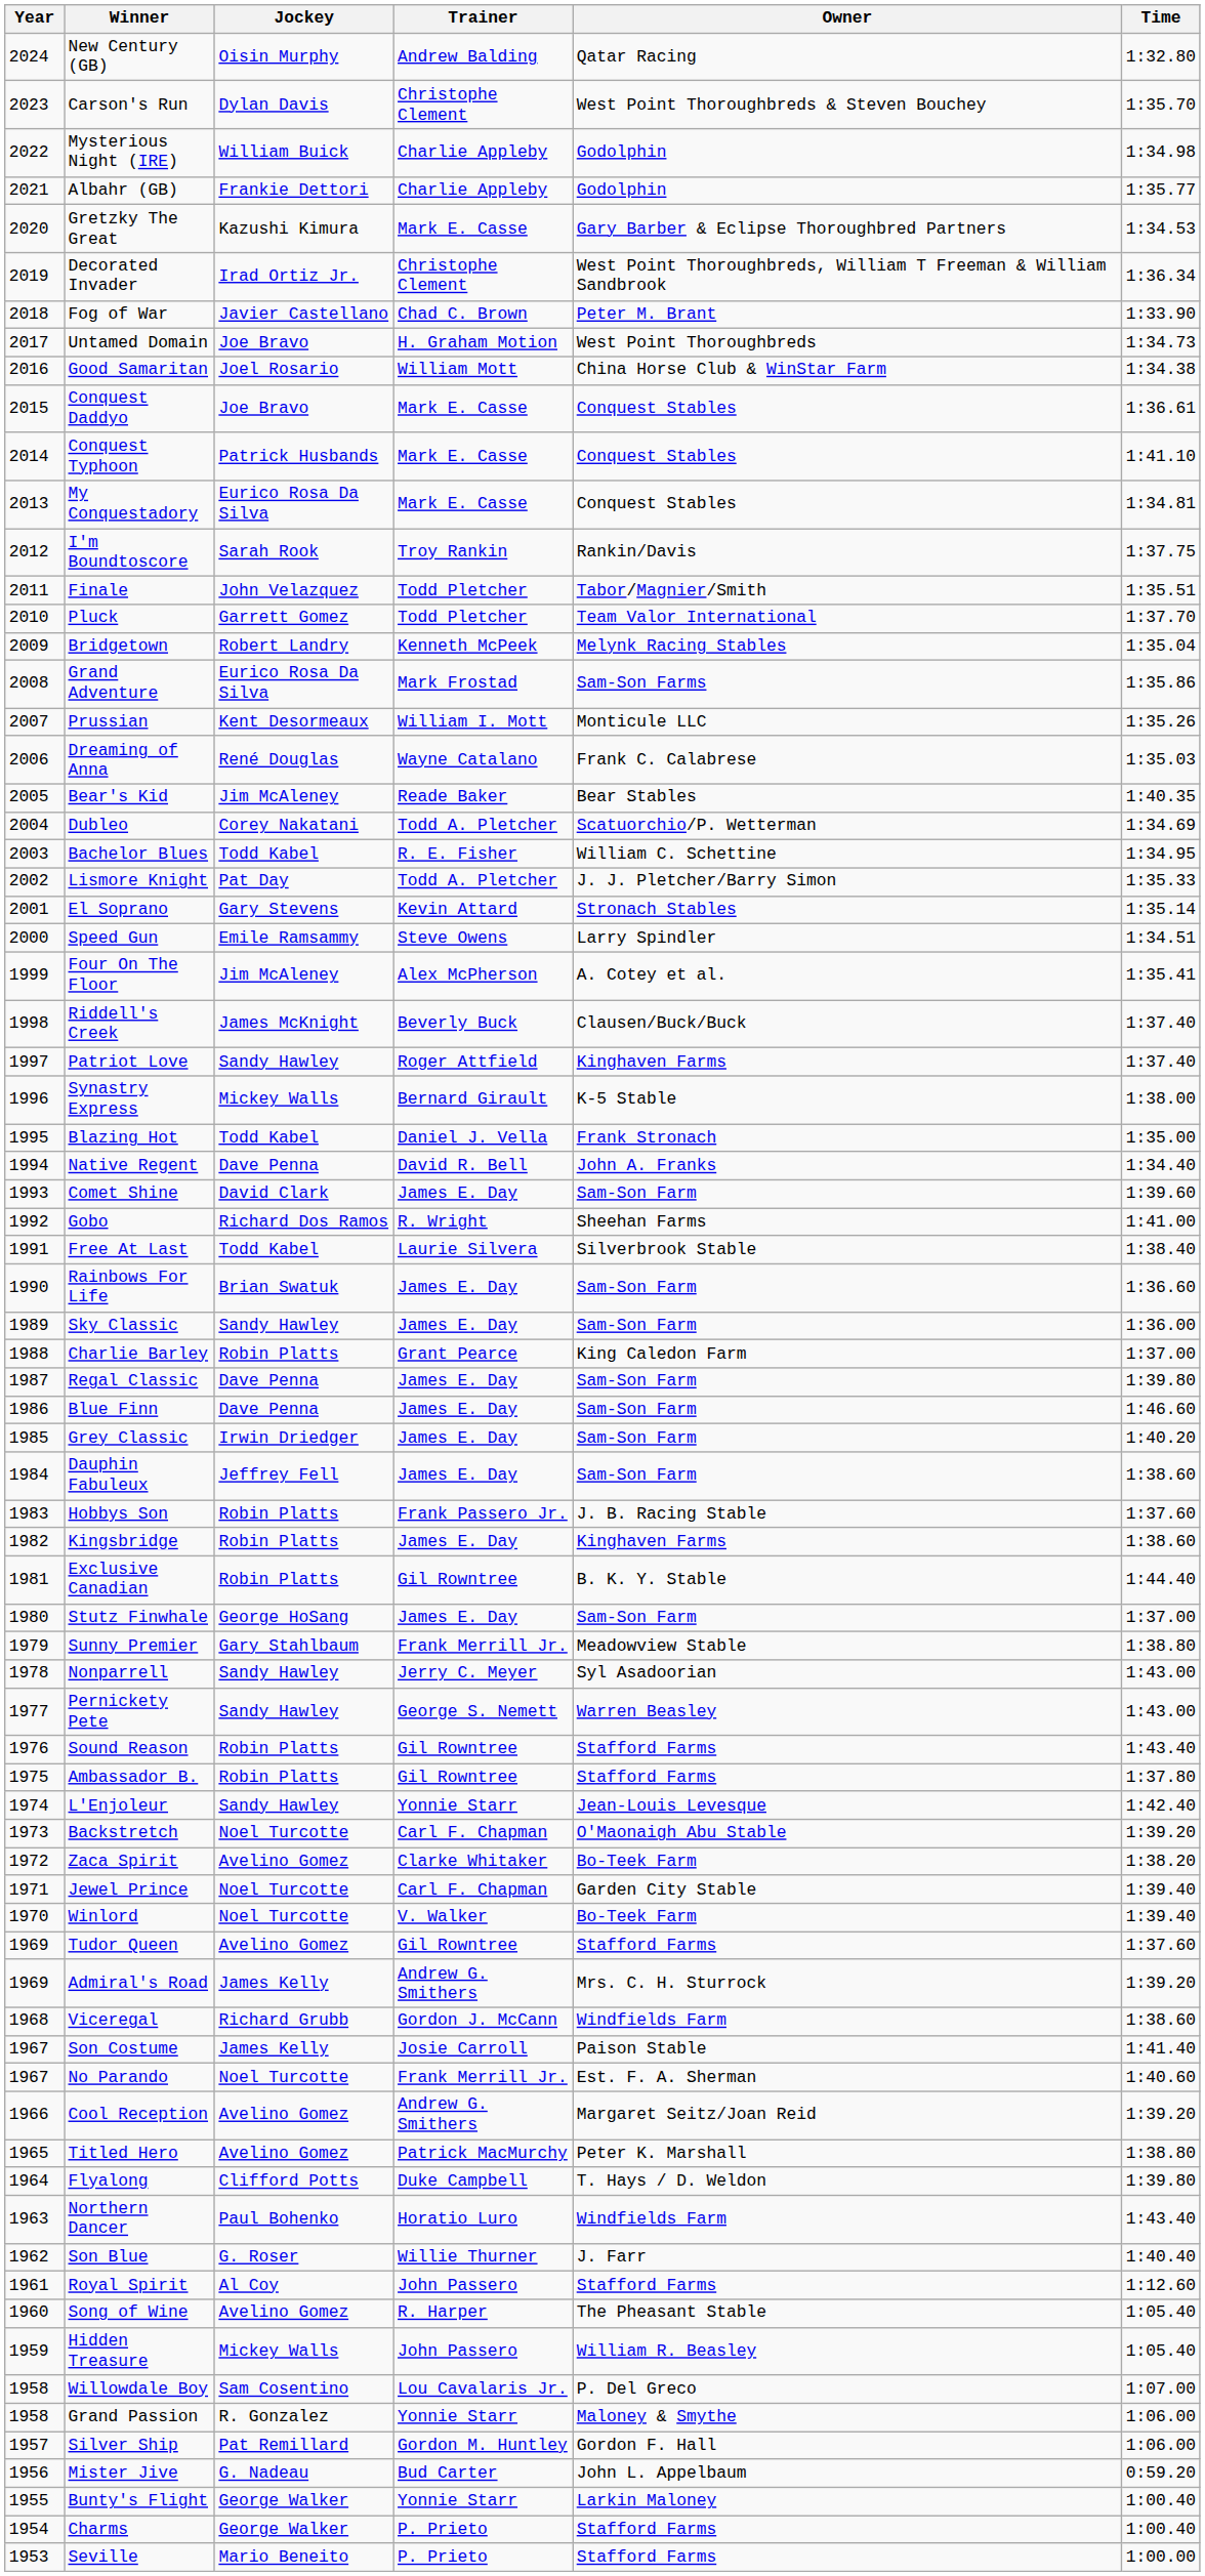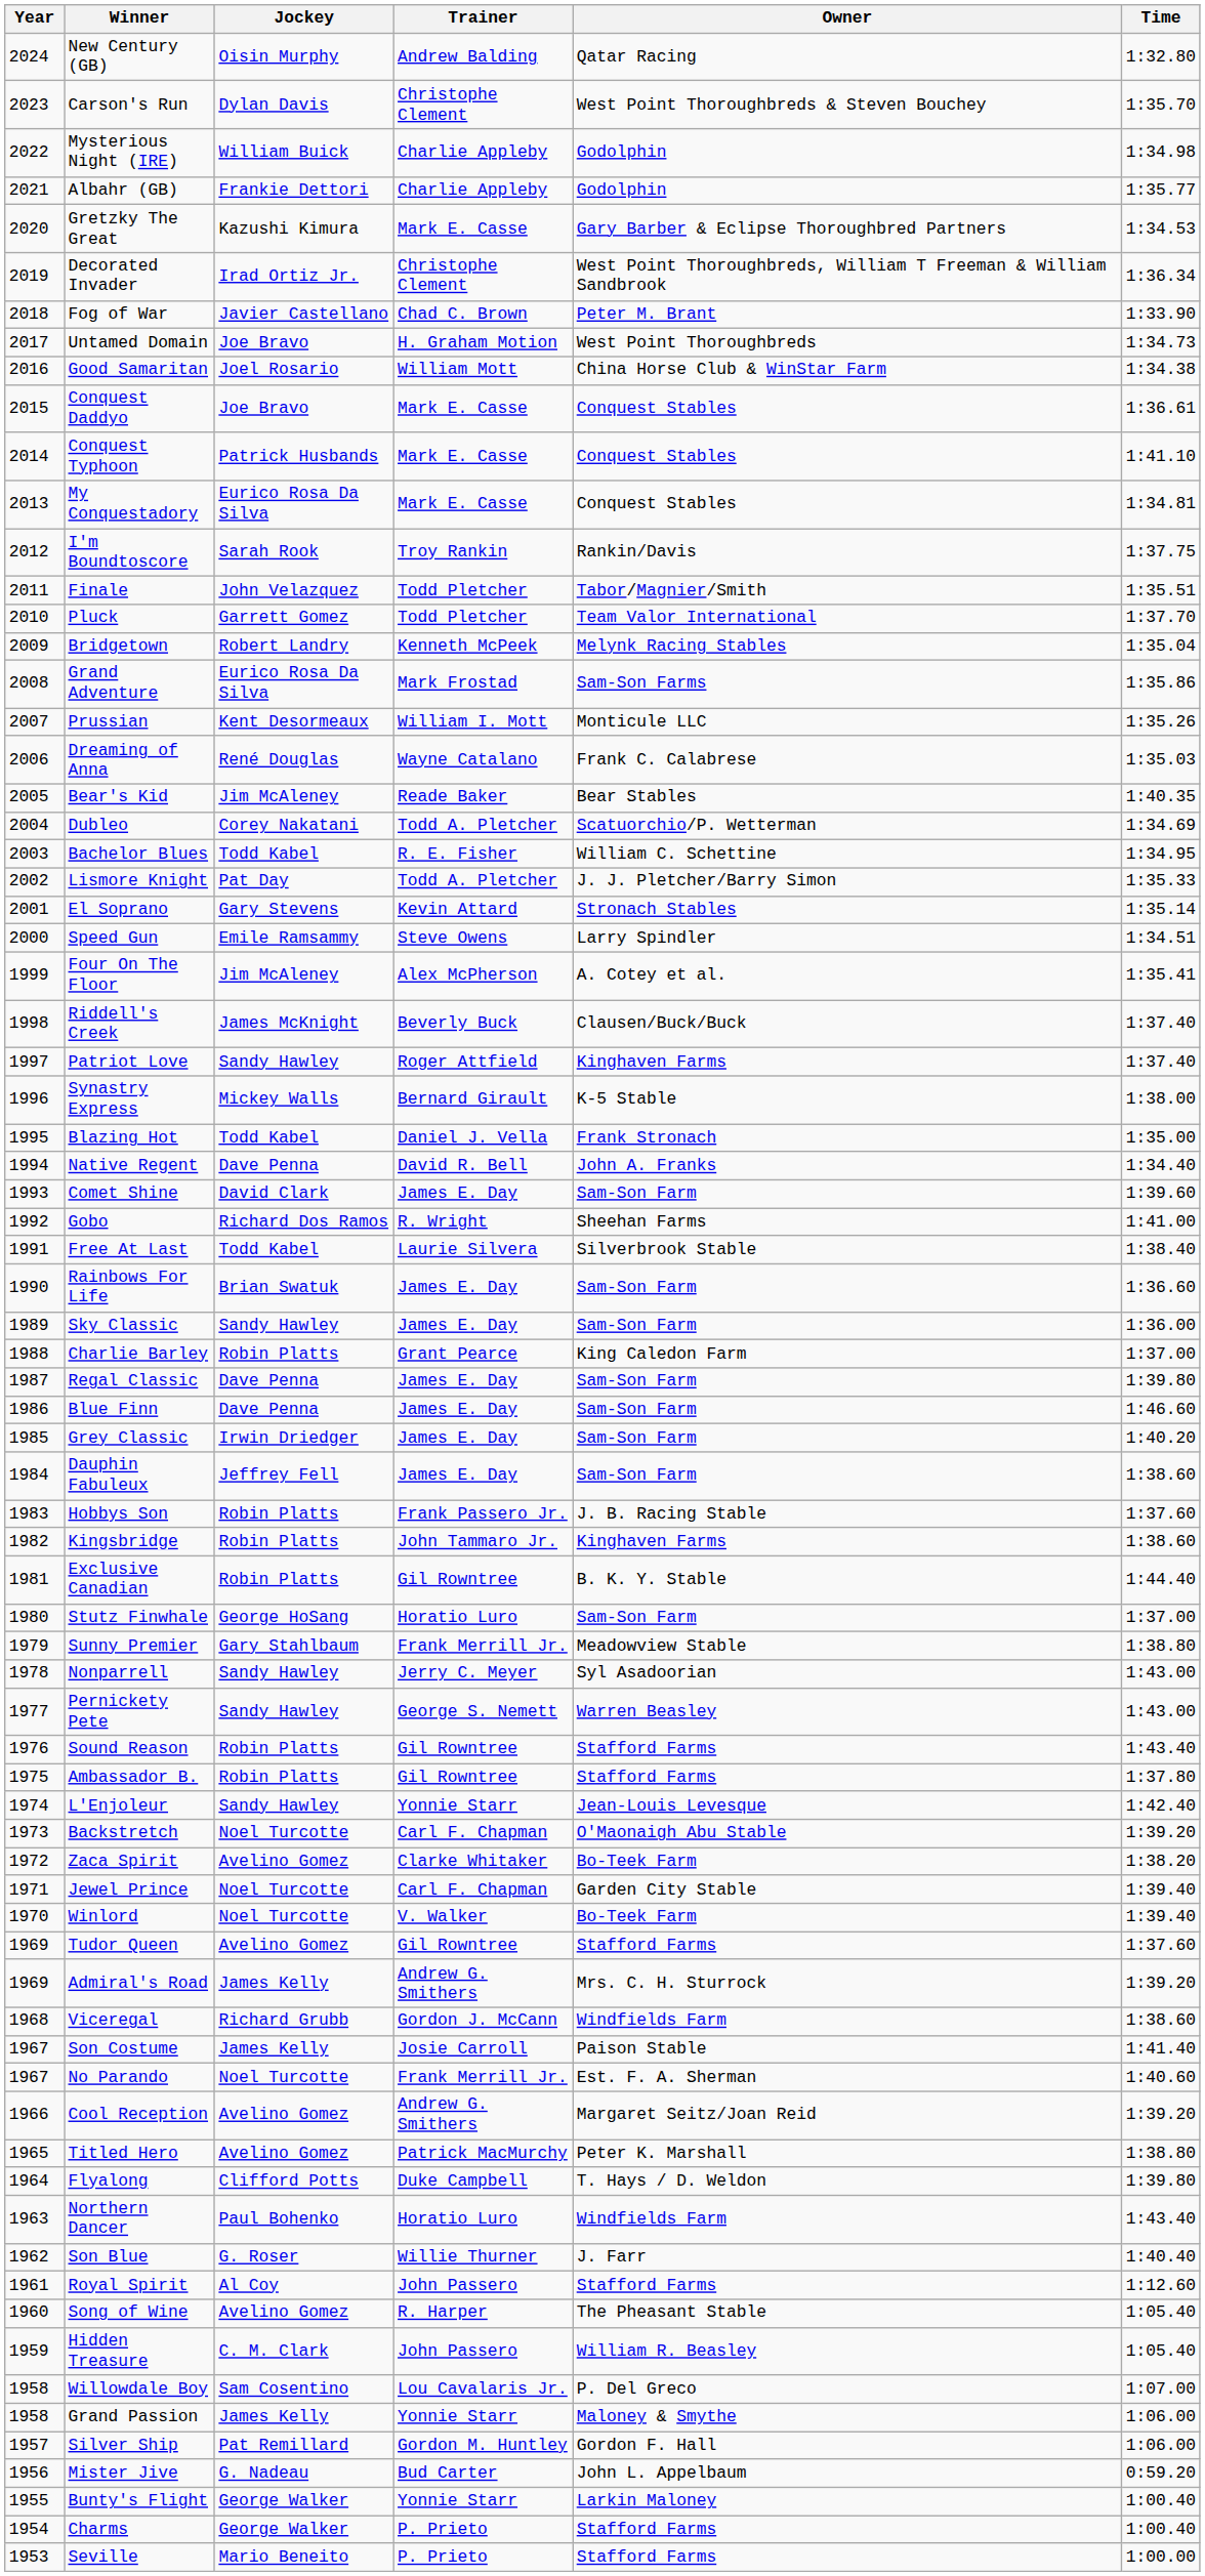Kingsbridge | Trainer: James E. Day -> John Tammaro Jr.
Stutz Finwhale | Trainer: James E. Day -> Horatio Luro
Hidden Treasure | Jockey: Mickey Walls -> C. M. Clark
Grand Passion | Jockey: R. Gonzalez -> James Kelly
